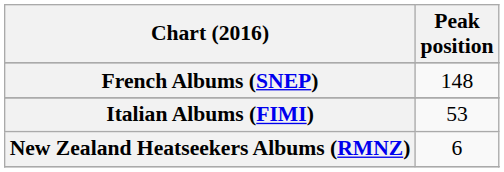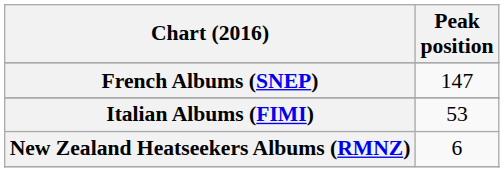French Albums (SNEP) | Peak position: 148 -> 147
